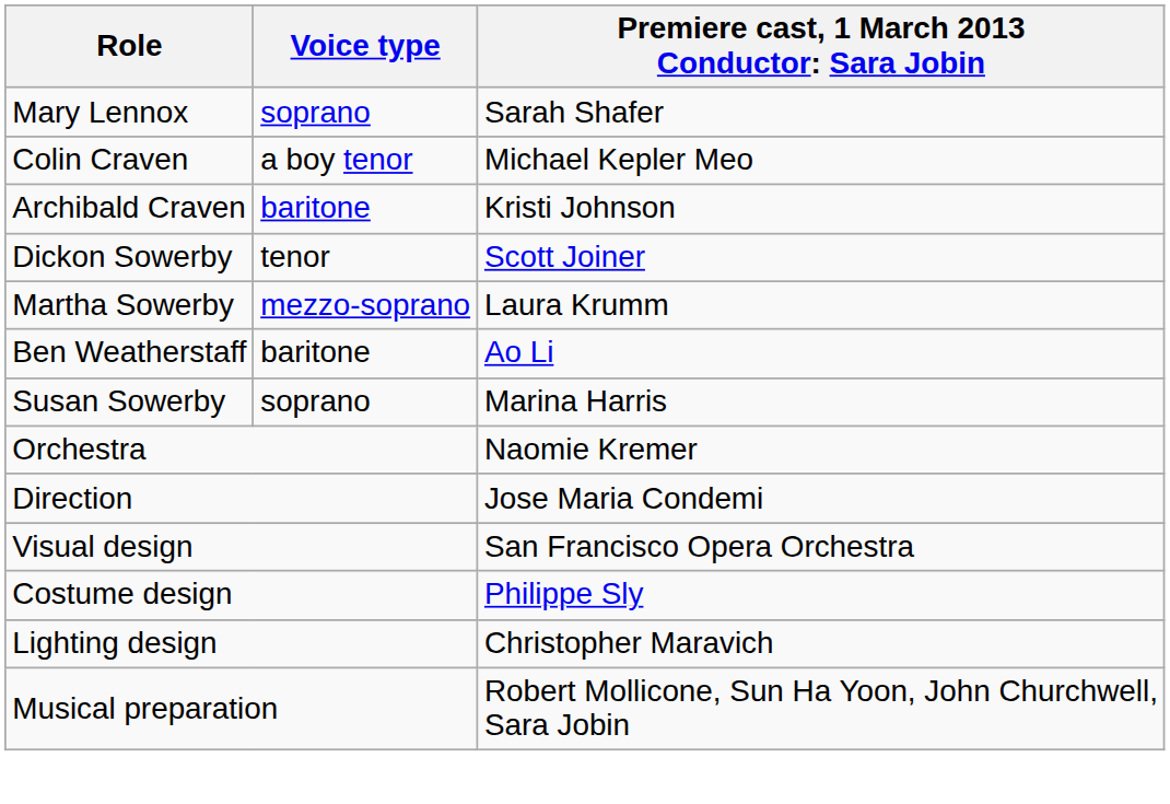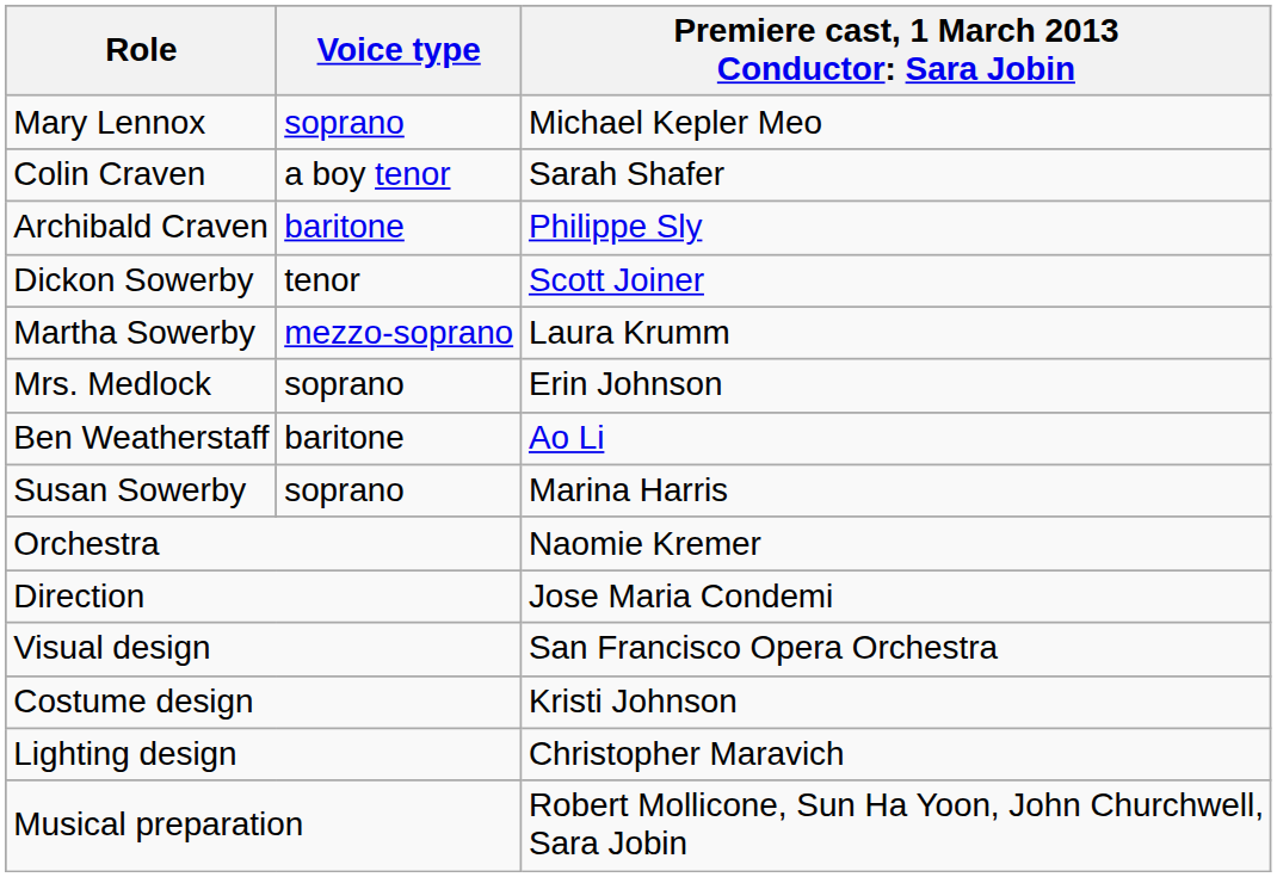Mary Lennox | column 3: Sarah Shafer -> Michael Kepler Meo
Colin Craven | column 3: Michael Kepler Meo -> Sarah Shafer
Archibald Craven | column 3: Kristi Johnson -> Philippe Sly
+ row: Mrs. Medlock | soprano | Erin Johnson
Costume design | column 3: Philippe Sly -> Kristi Johnson
